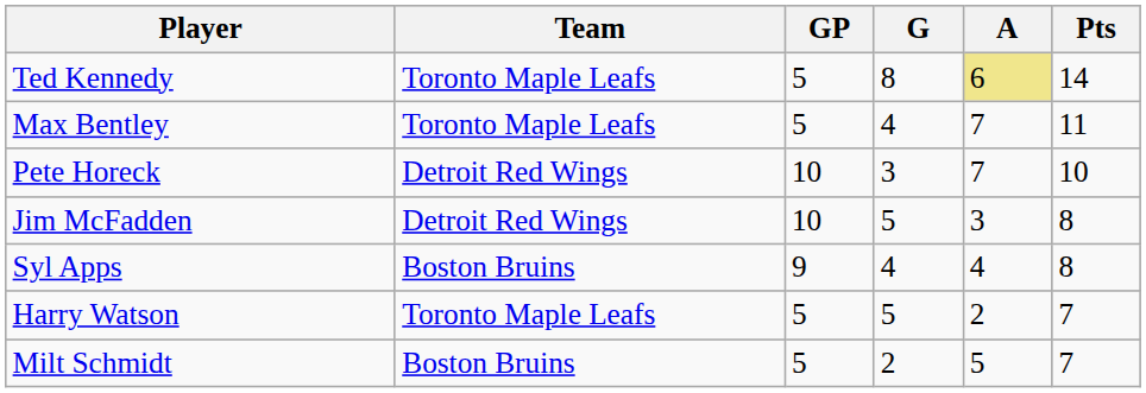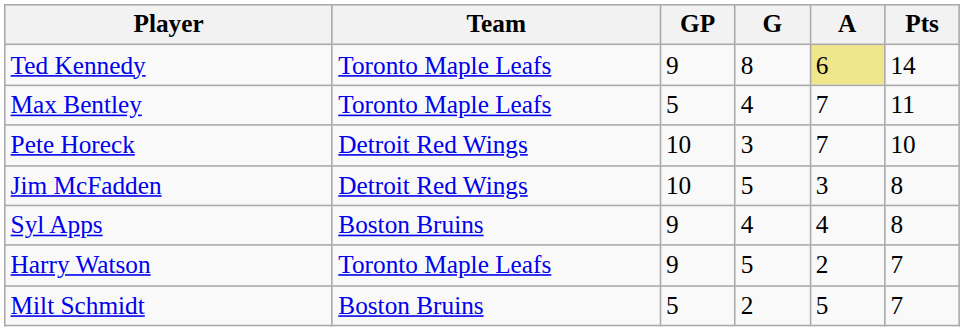Ted Kennedy | GP: 5 -> 9
Harry Watson | GP: 5 -> 9
